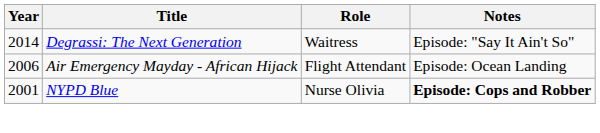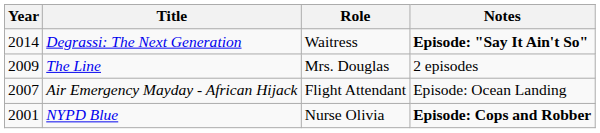Degrassi: The Next Generation | Notes: normal -> bold
+ row: 2009 | The Line | Mrs. Douglas | 2 episodes
Air Emergency Mayday - African Hijack | Year: 2006 -> 2007
